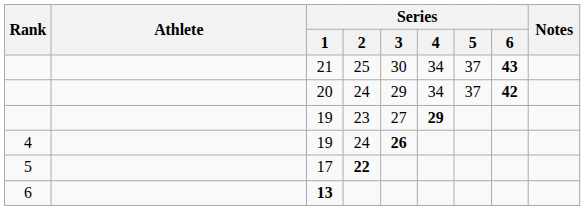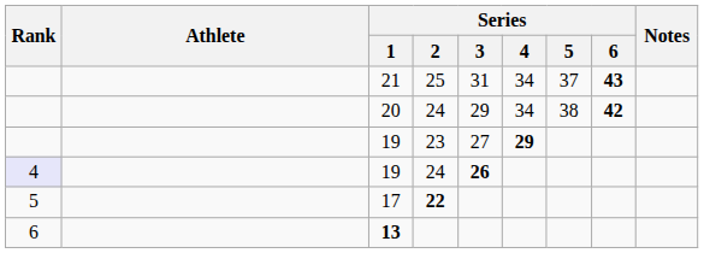21 | Series / 3: 30 -> 31
20 | Series / 5: 37 -> 38
19 / 24 | Rank: no background -> lavender background
